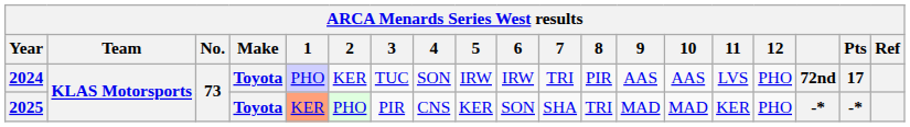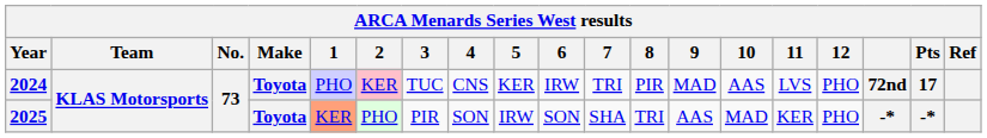2024 | 2: no background -> pink background
2024 | 4: SON -> CNS
2024 | 5: IRW -> KER
2024 | 9: AAS -> MAD
2025 | 4: CNS -> SON
2025 | 5: KER -> IRW
2025 | 9: MAD -> AAS
